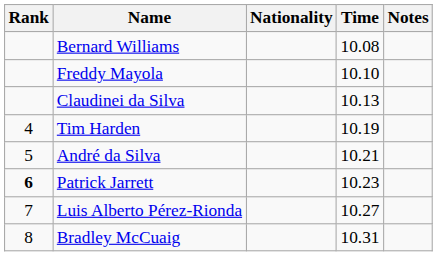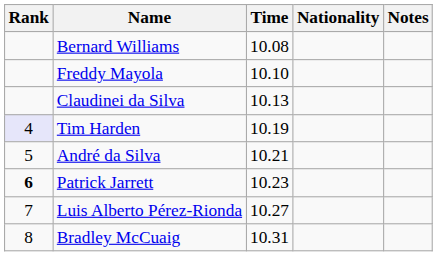columns swapped: Nationality <-> Time
Tim Harden | Rank: no background -> lavender background
